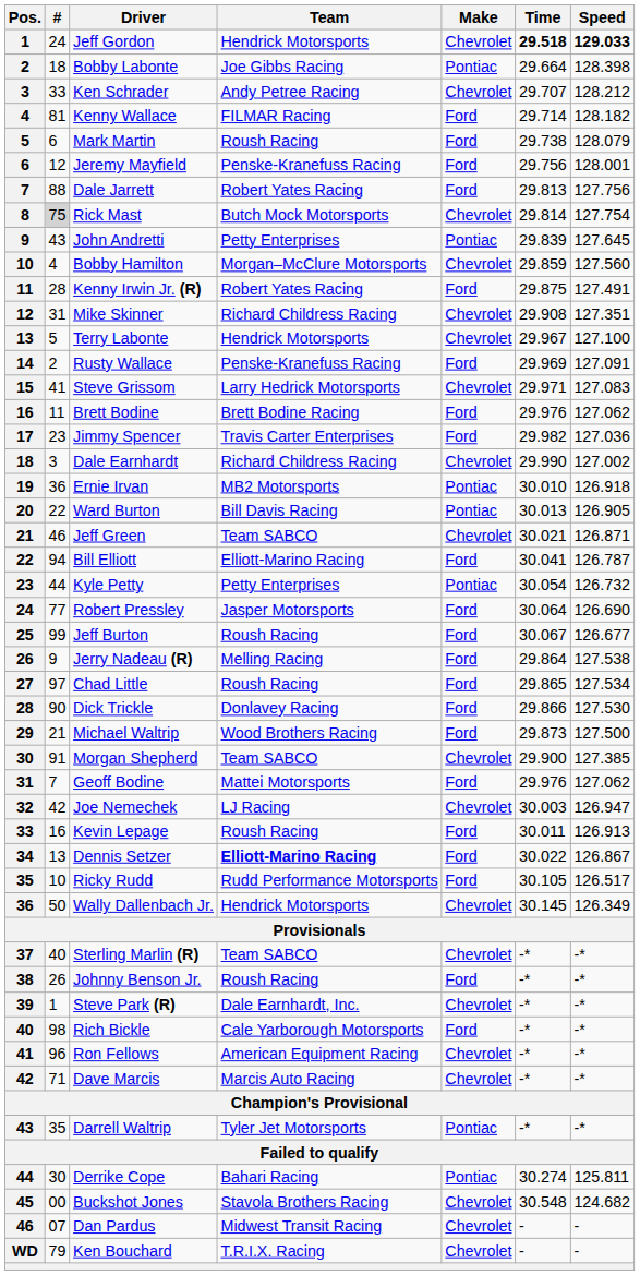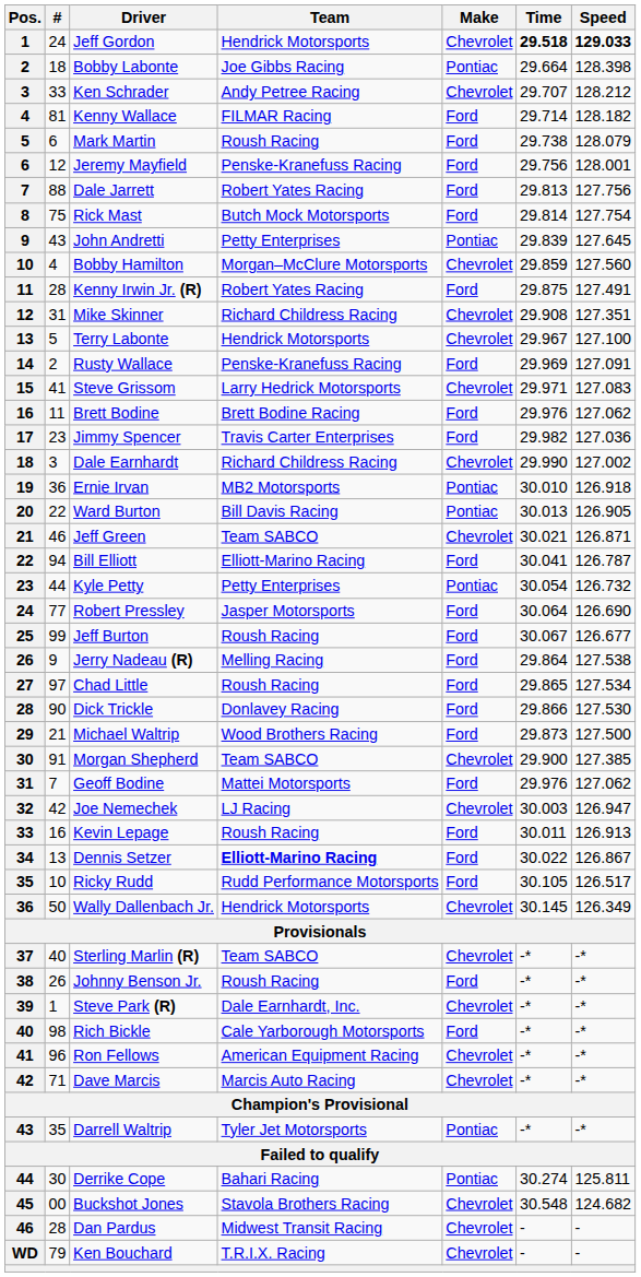Rick Mast | #: lightgrey background -> no background
Rick Mast | Make: Chevrolet -> Ford
Dan Pardus | #: 07 -> 28
